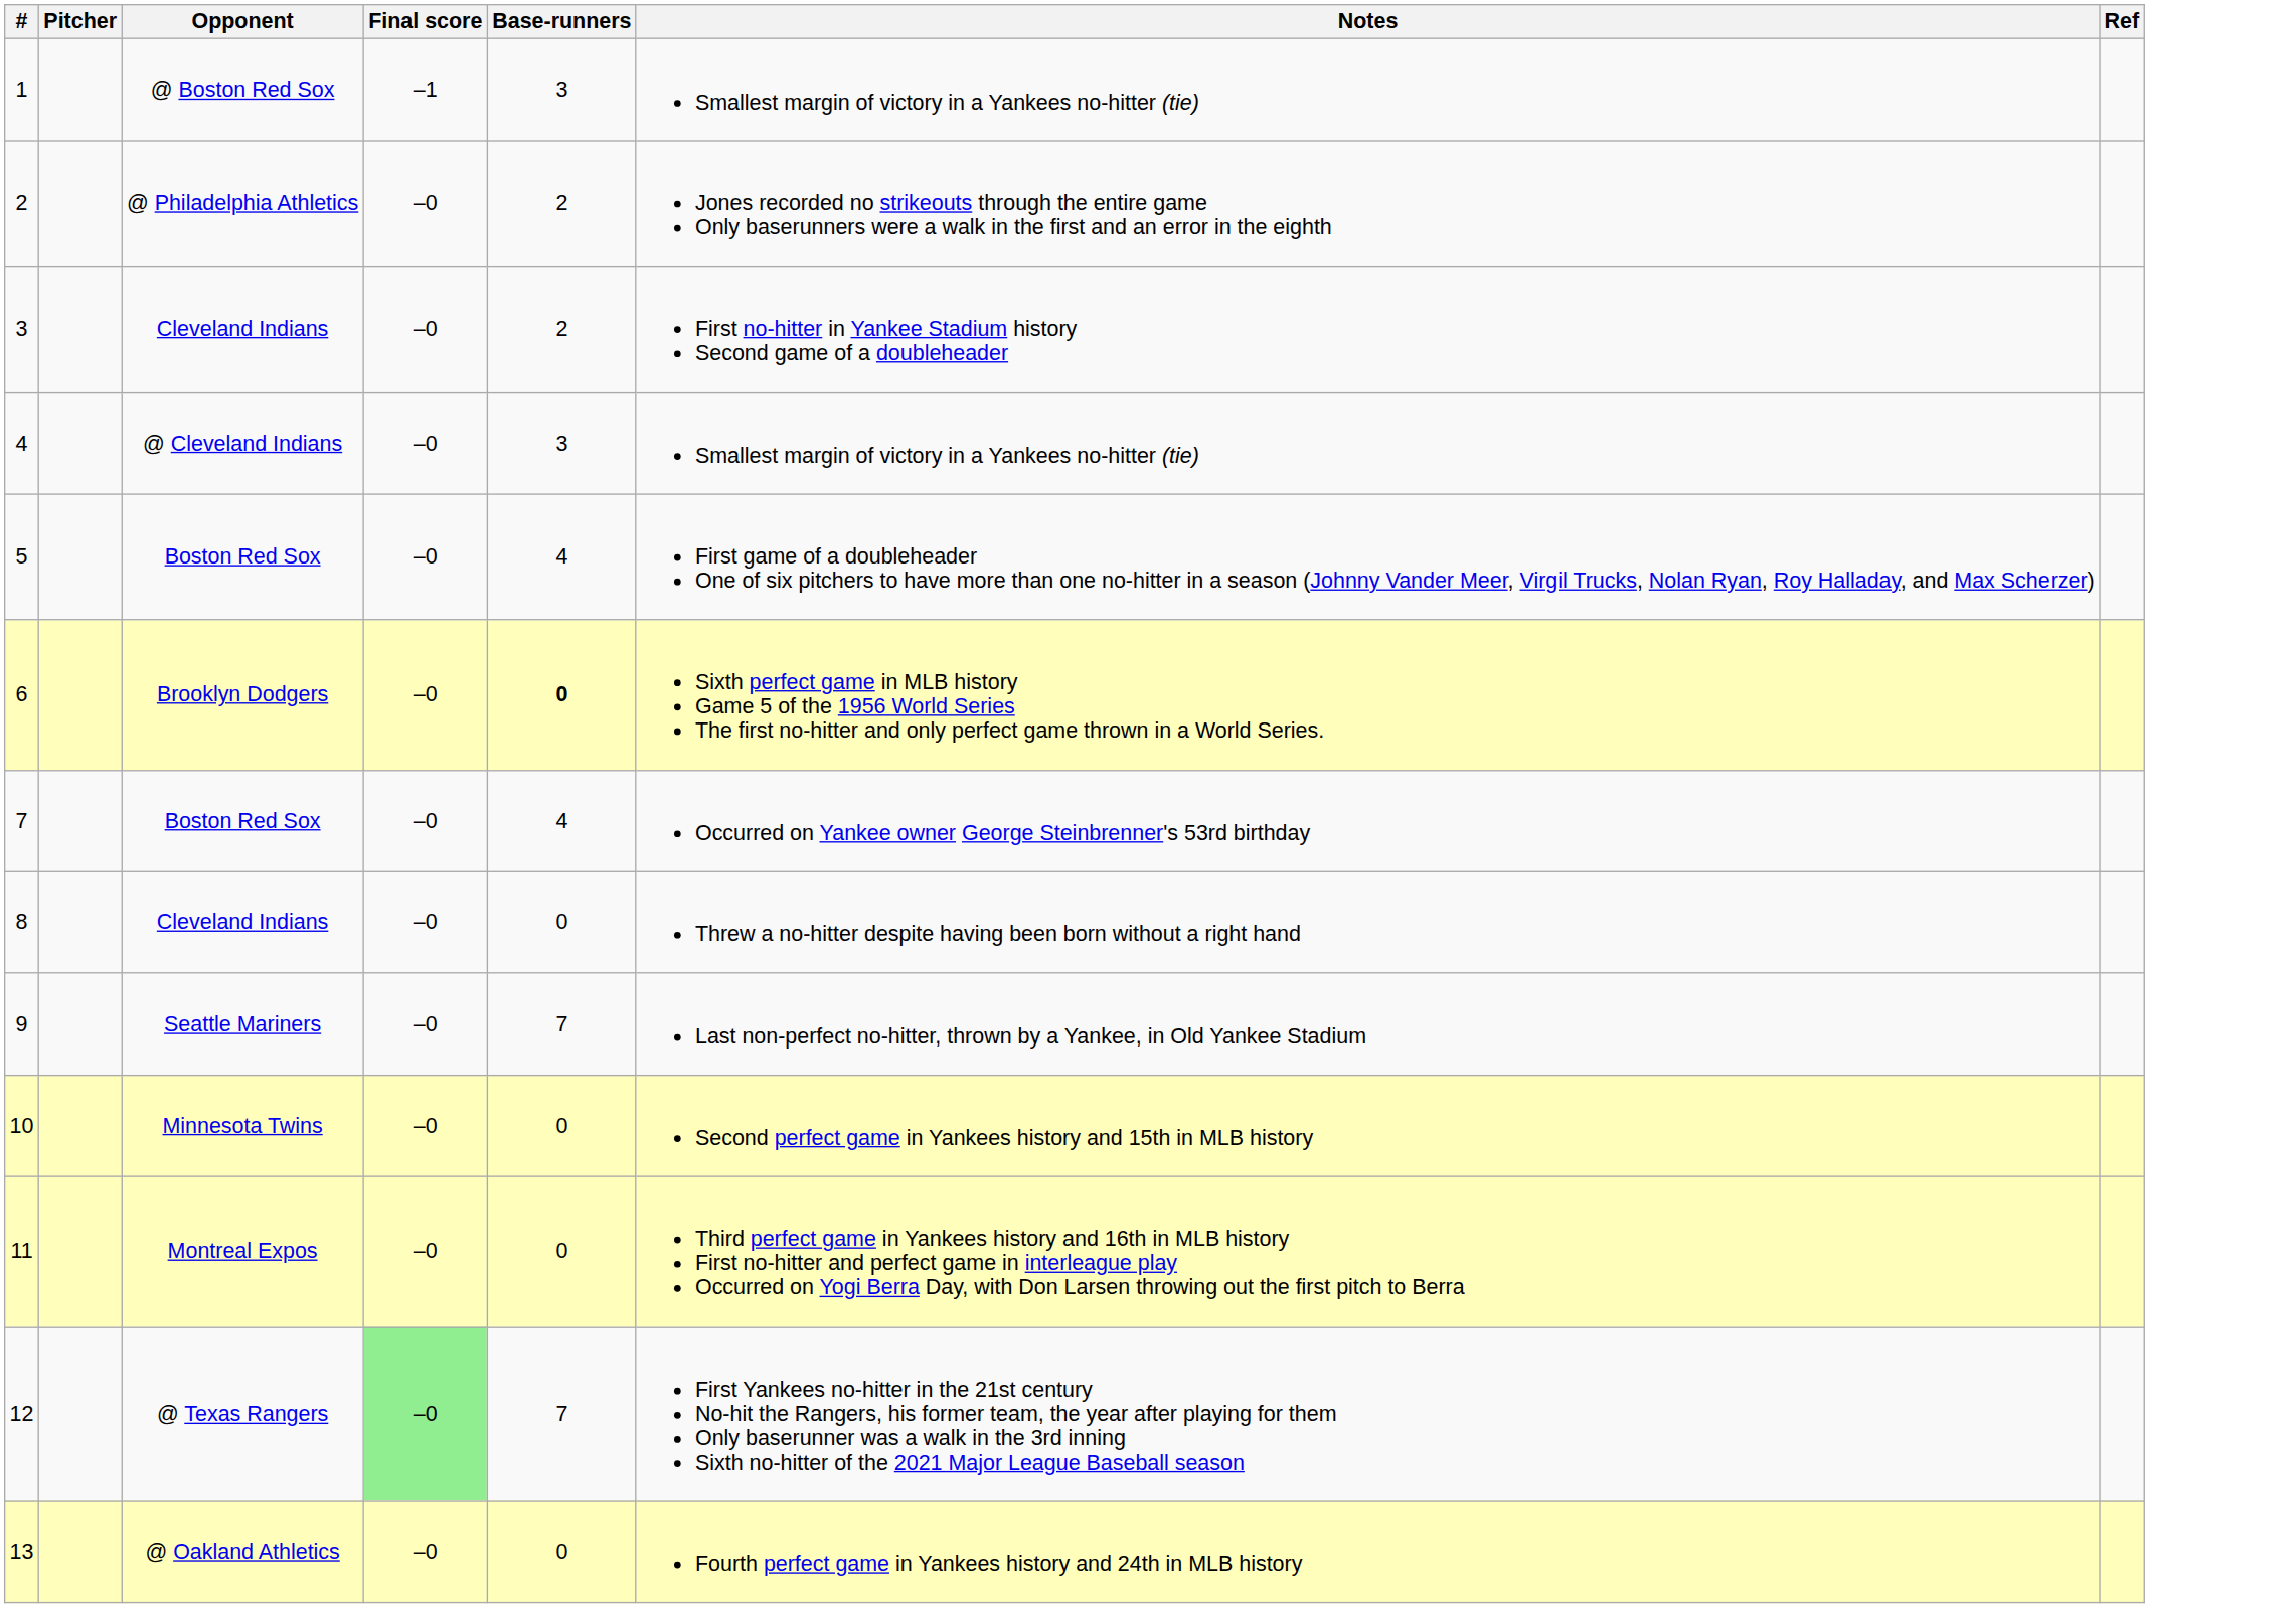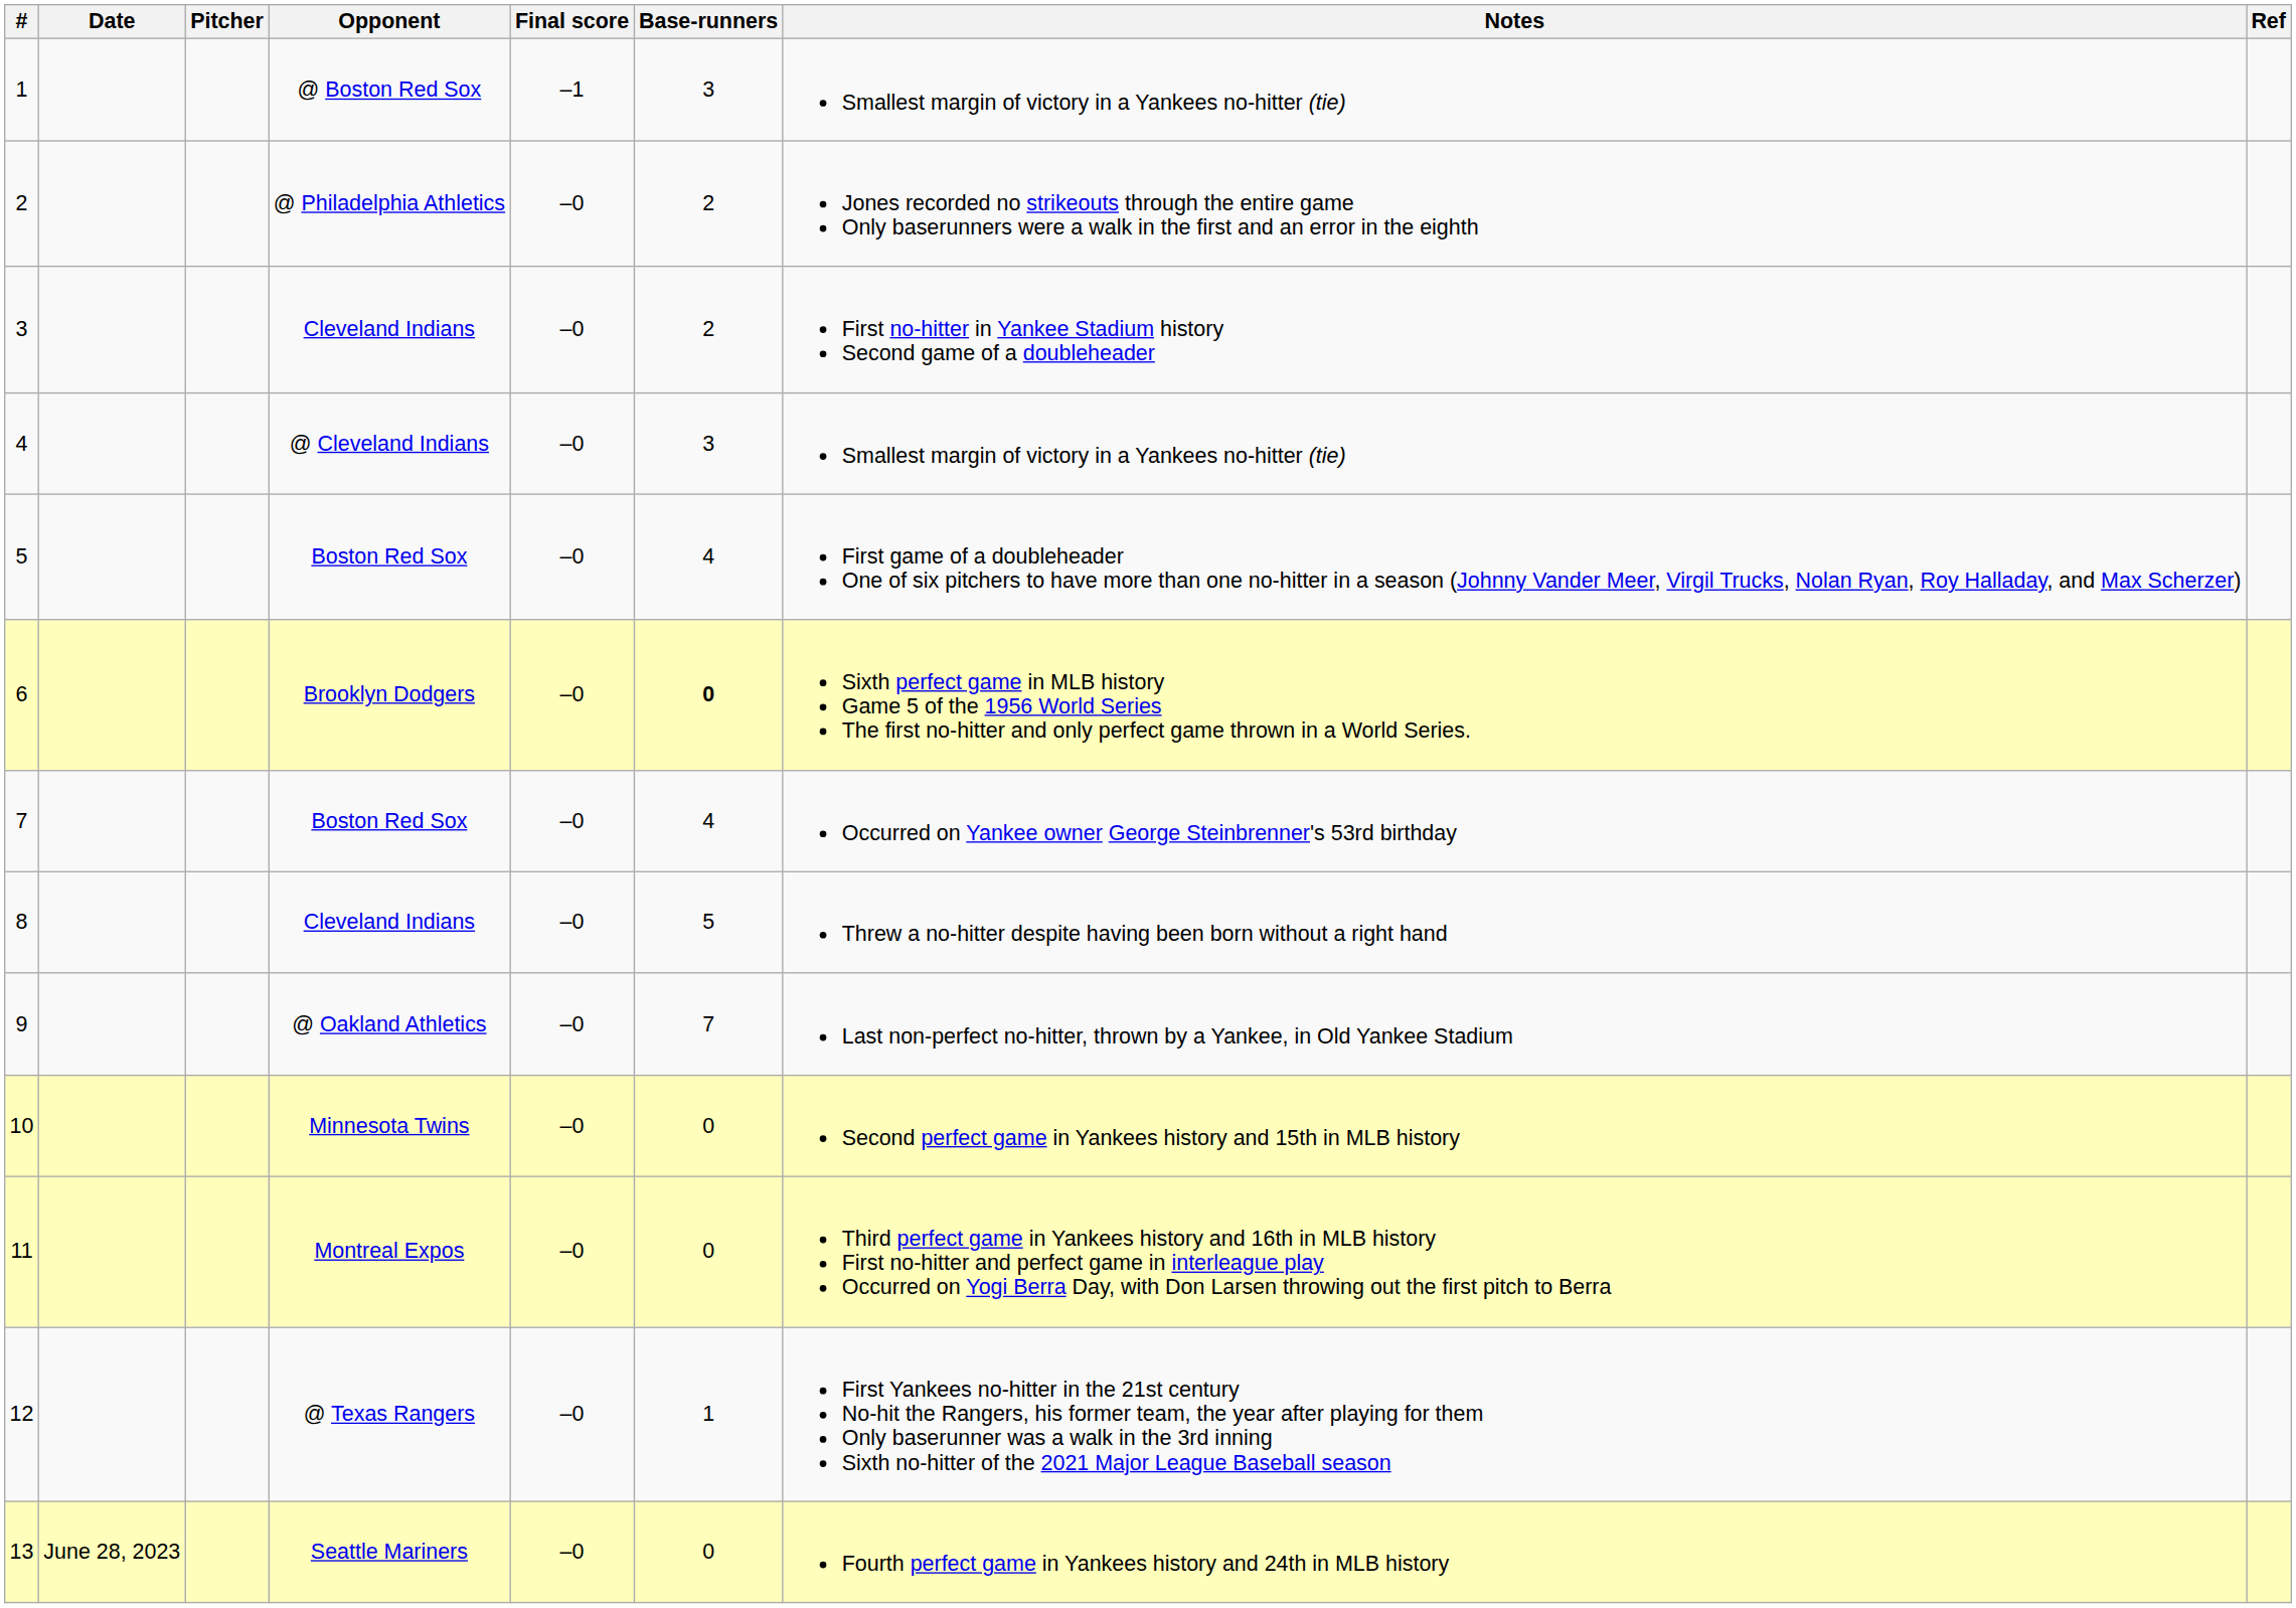+ column: Date | June 28, 2023
8 | Base-runners: 0 -> 5
9 | Opponent: Seattle Mariners -> @ Oakland Athletics
12 | Final score: lightgreen background -> no background
12 | Base-runners: 7 -> 1
13 | Opponent: @ Oakland Athletics -> Seattle Mariners
